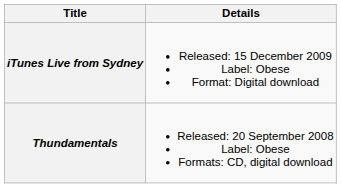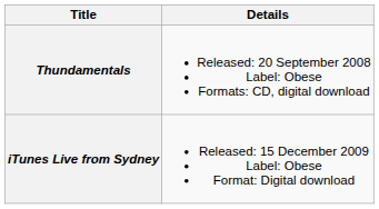rows swapped: Thundamentals <-> iTunes Live from Sydney
